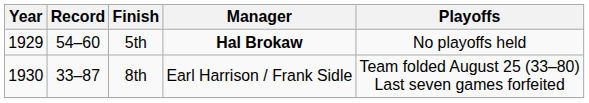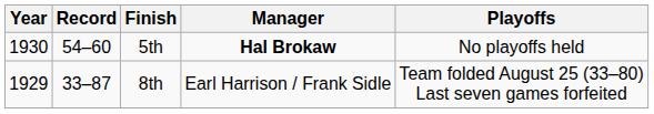5th | Year: 1929 -> 1930
8th | Year: 1930 -> 1929
